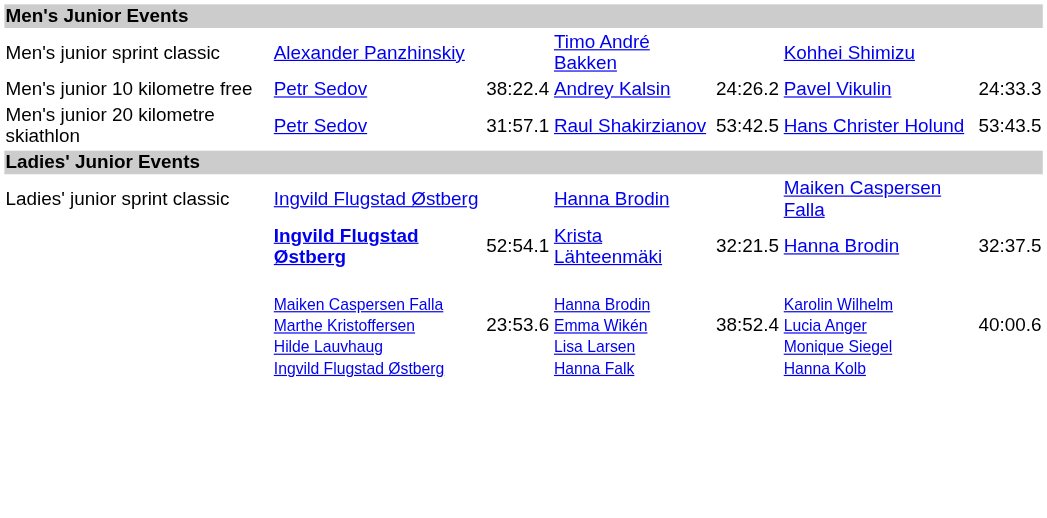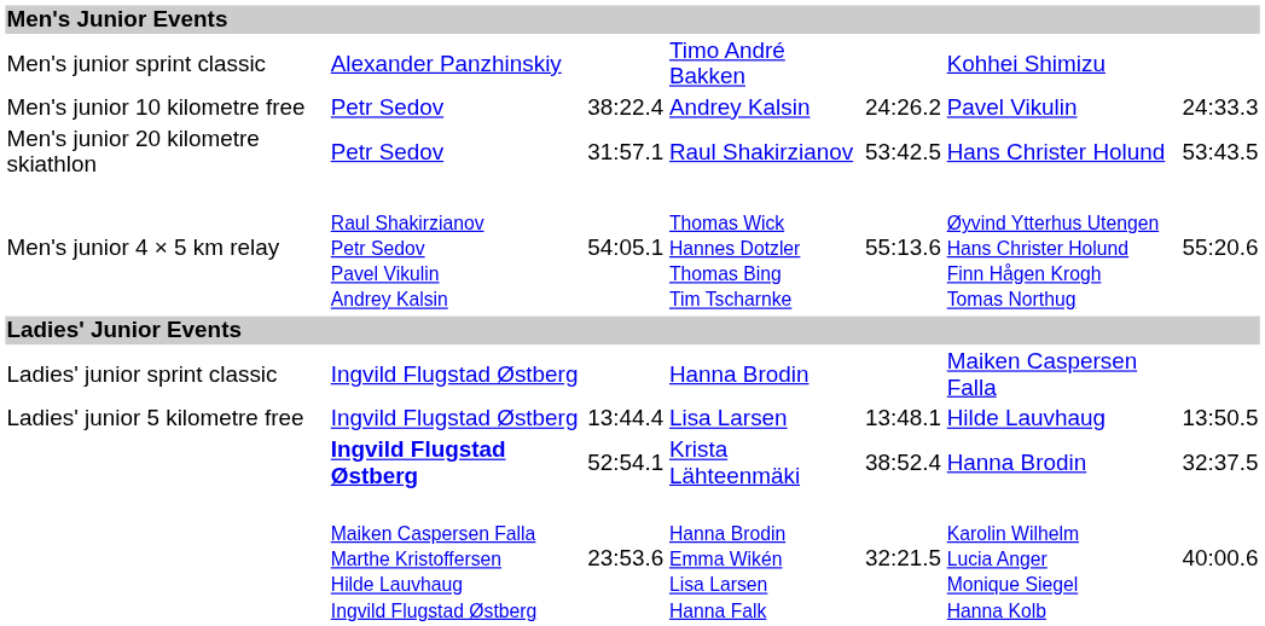+ row: Men's junior 4 × 5 km relay | Raul Shakirzianov Petr Sedov Pavel Vikulin Andrey Kalsin | 54:05.1 | Thomas Wick Hannes Dotzler Thomas Bing Tim Tscharnke | 55:13.6 | Øyvind Ytterhus Utengen Hans Christer Holund Finn Hågen Krogh Tomas Northug | 55:20.6
+ row: Ladies' junior 5 kilometre free | Ingvild Flugstad Østberg | 13:44.4 | Lisa Larsen | 13:48.1 | Hilde Lauvhaug | 13:50.5
Krista Lähteenmäki | column 5: 32:21.5 -> 38:52.4
Hanna Brodin Emma Wikén Lisa Larsen Hanna Falk | column 5: 38:52.4 -> 32:21.5
